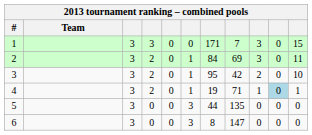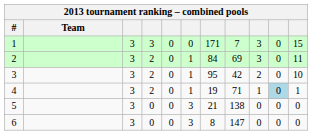5 | column 7: 44 -> 21
5 | column 8: 135 -> 138
